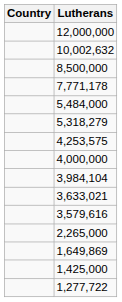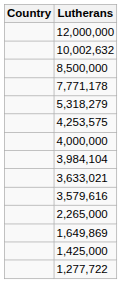- row: 5,484,000
